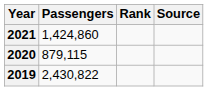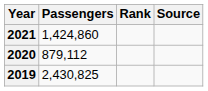2020 | Passengers: 879,115 -> 879,112
2019 | Passengers: 2,430,822 -> 2,430,825
